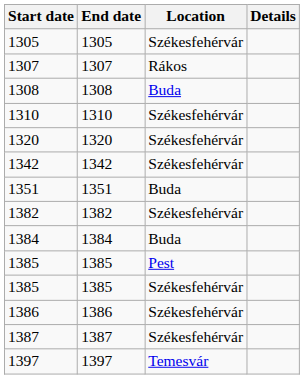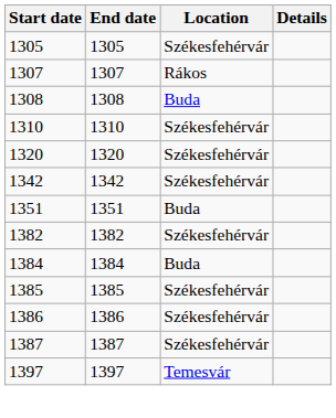- row: 1385 | 1385 | Pest
